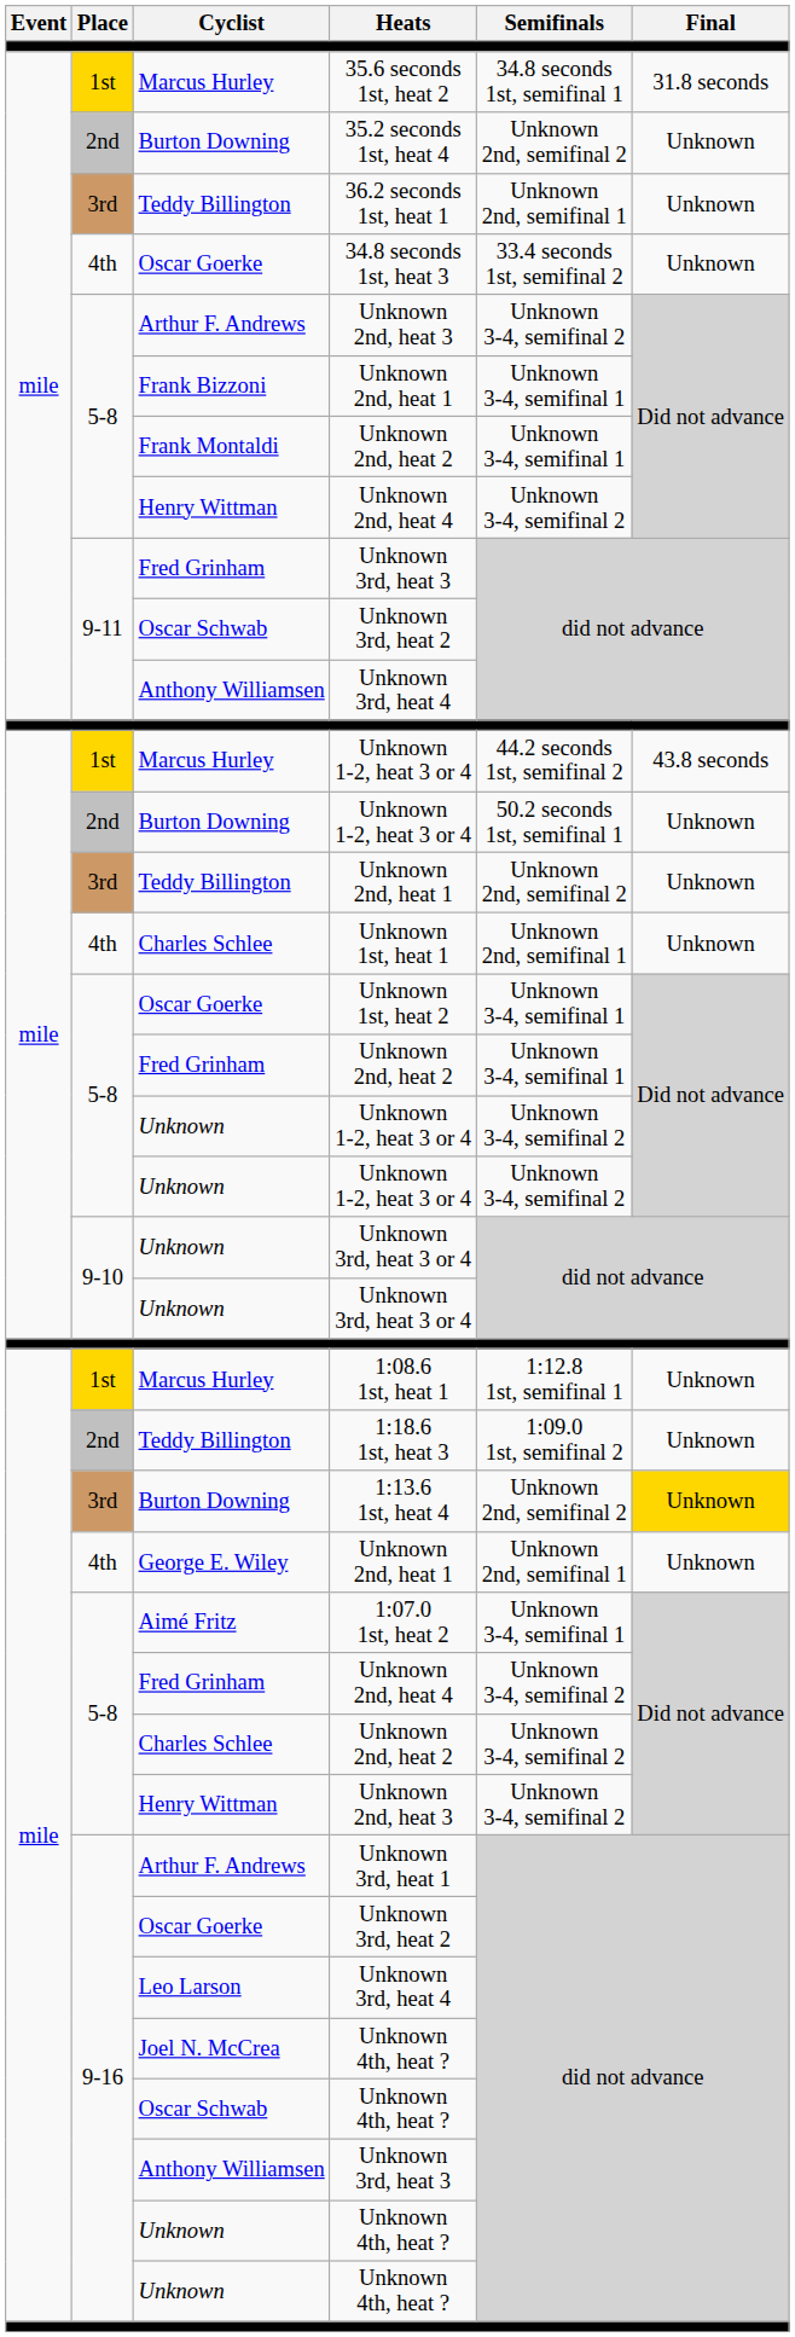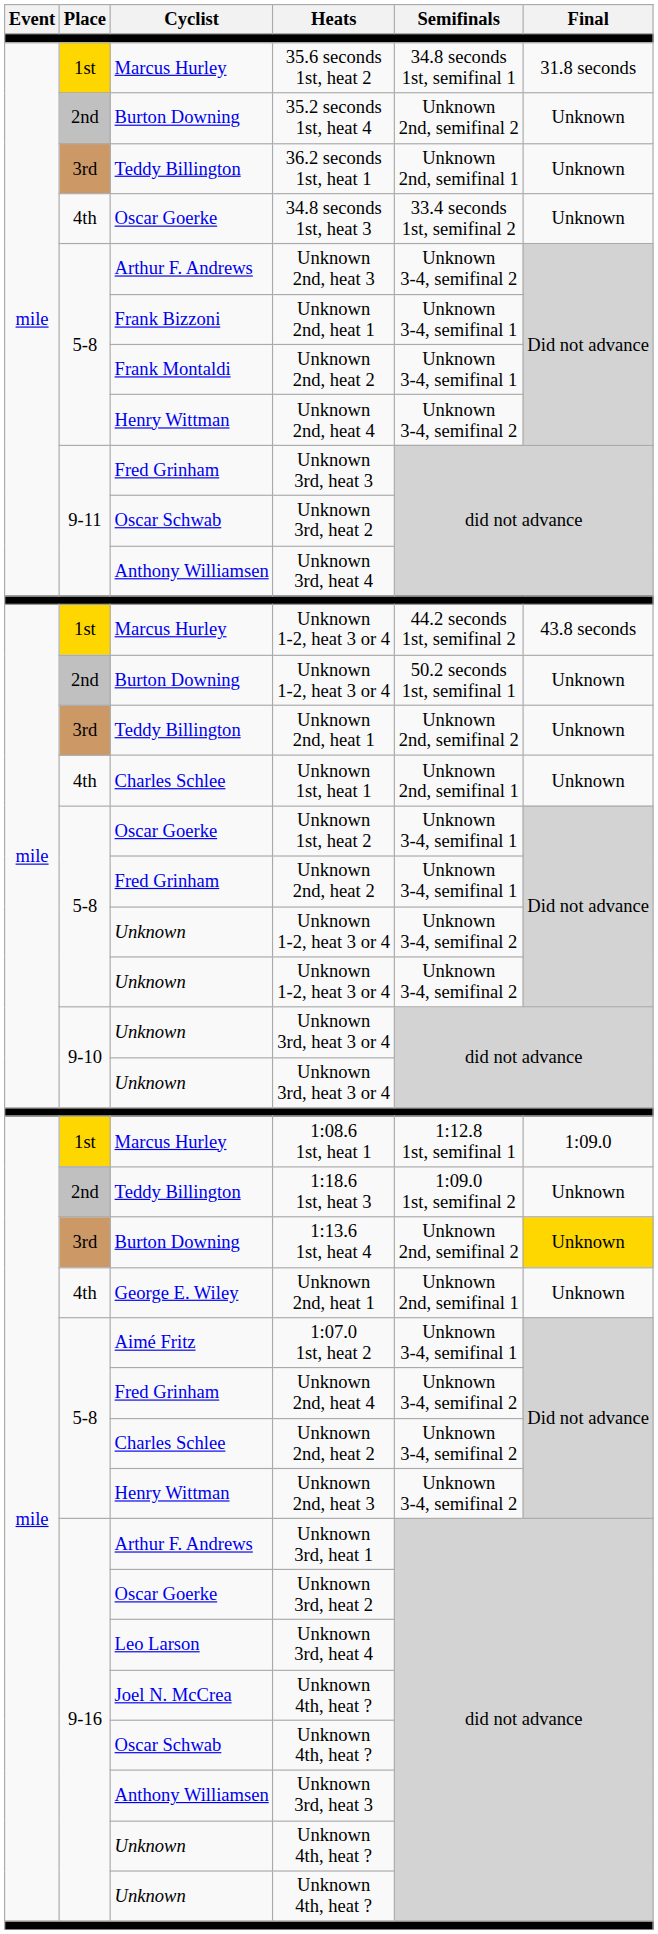1:08.6 1st, heat 1 | Final: Unknown -> 1:09.0
